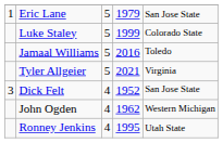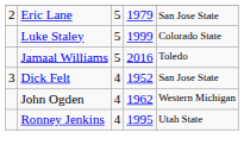Eric Lane | column 1: 1 -> 2
- row: Tyler Allgeier | 5 | 2021 | Virginia
